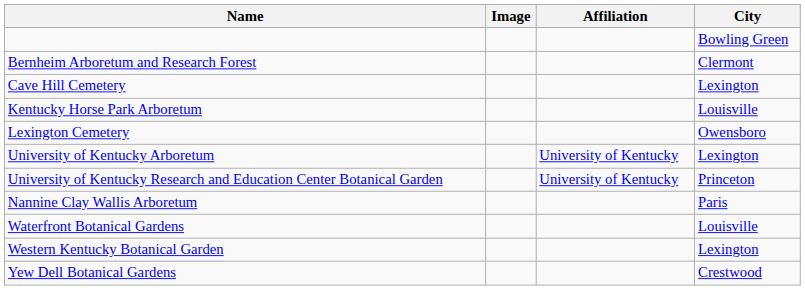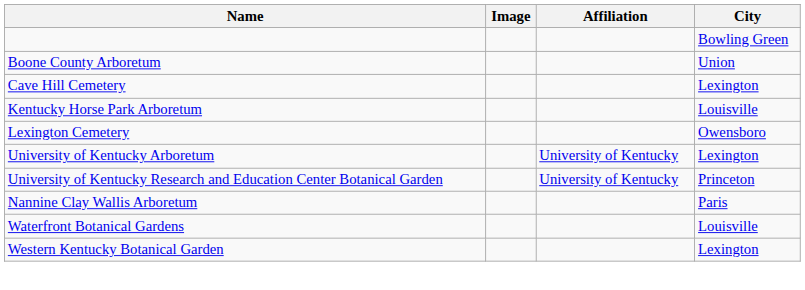- row: Bernheim Arboretum and Research Forest | Clermont
+ row: Boone County Arboretum | Union
- row: Yew Dell Botanical Gardens | Crestwood
